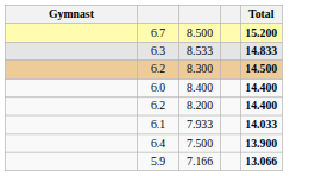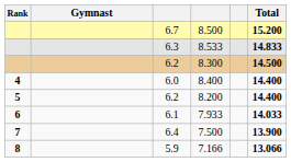+ column: Rank | 4 | 5 | 6 | 7 | 8
